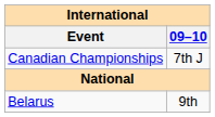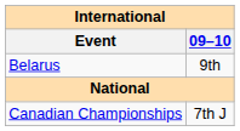rows swapped: Belarus <-> Canadian Championships
